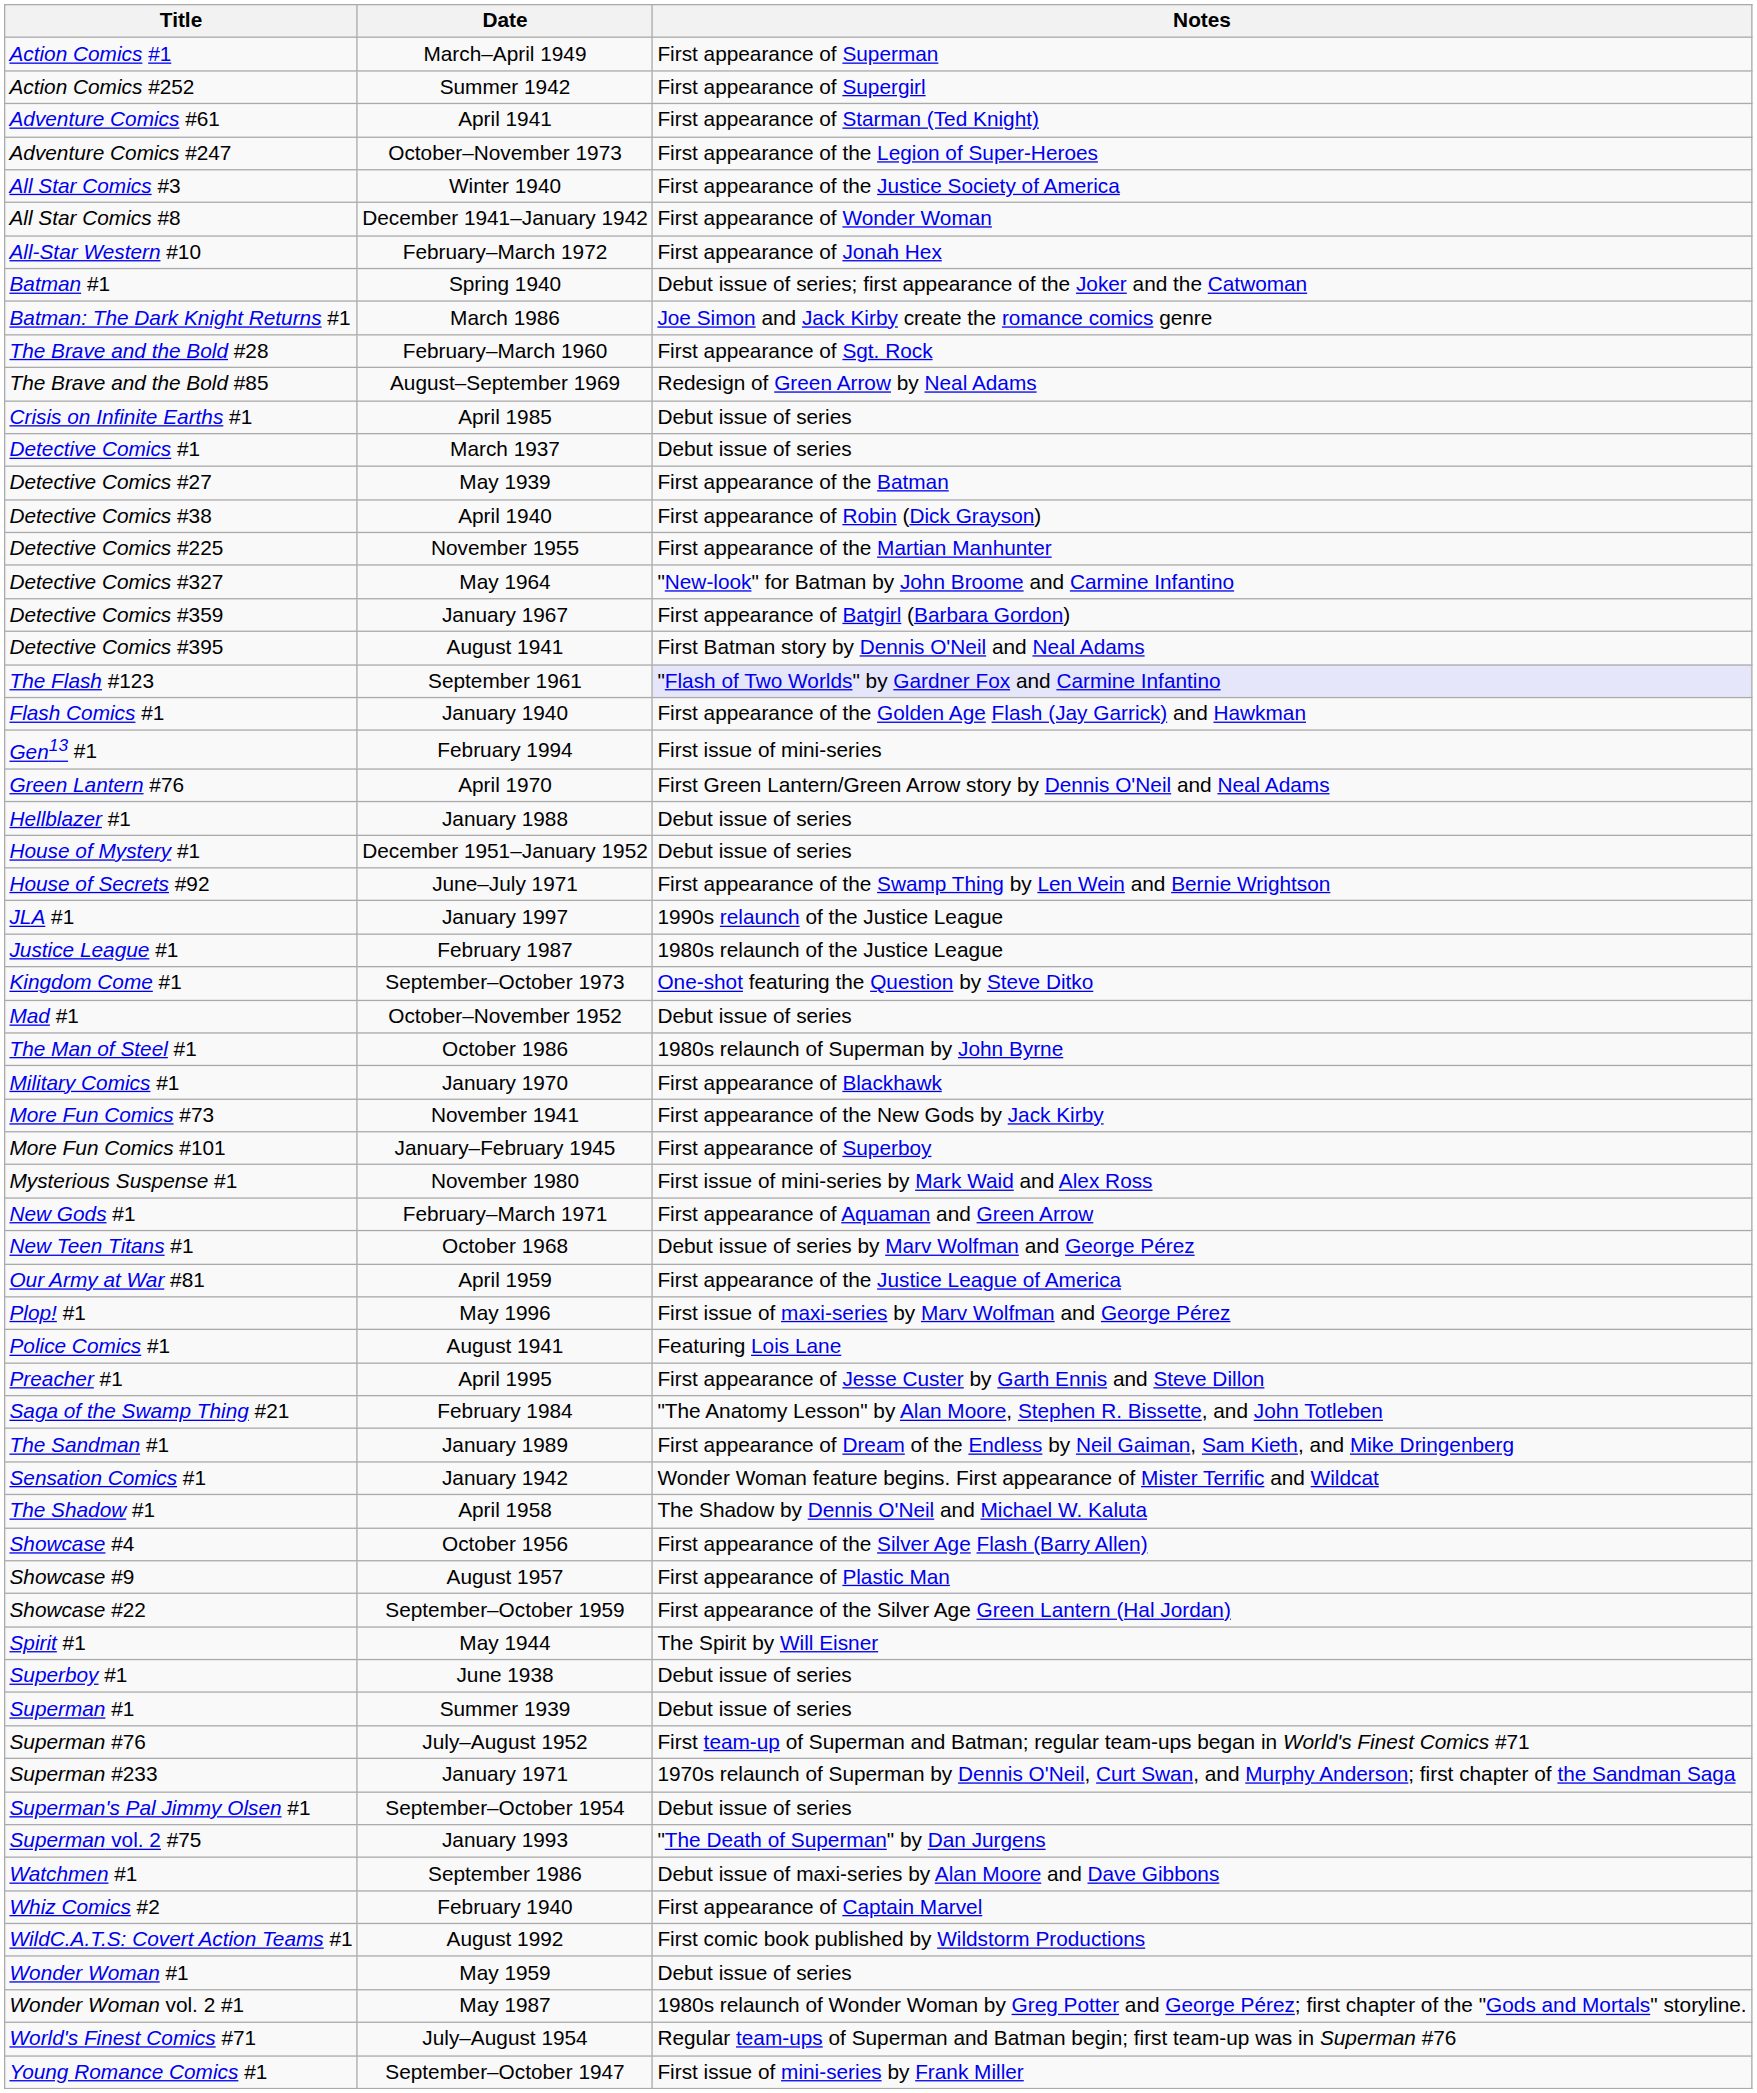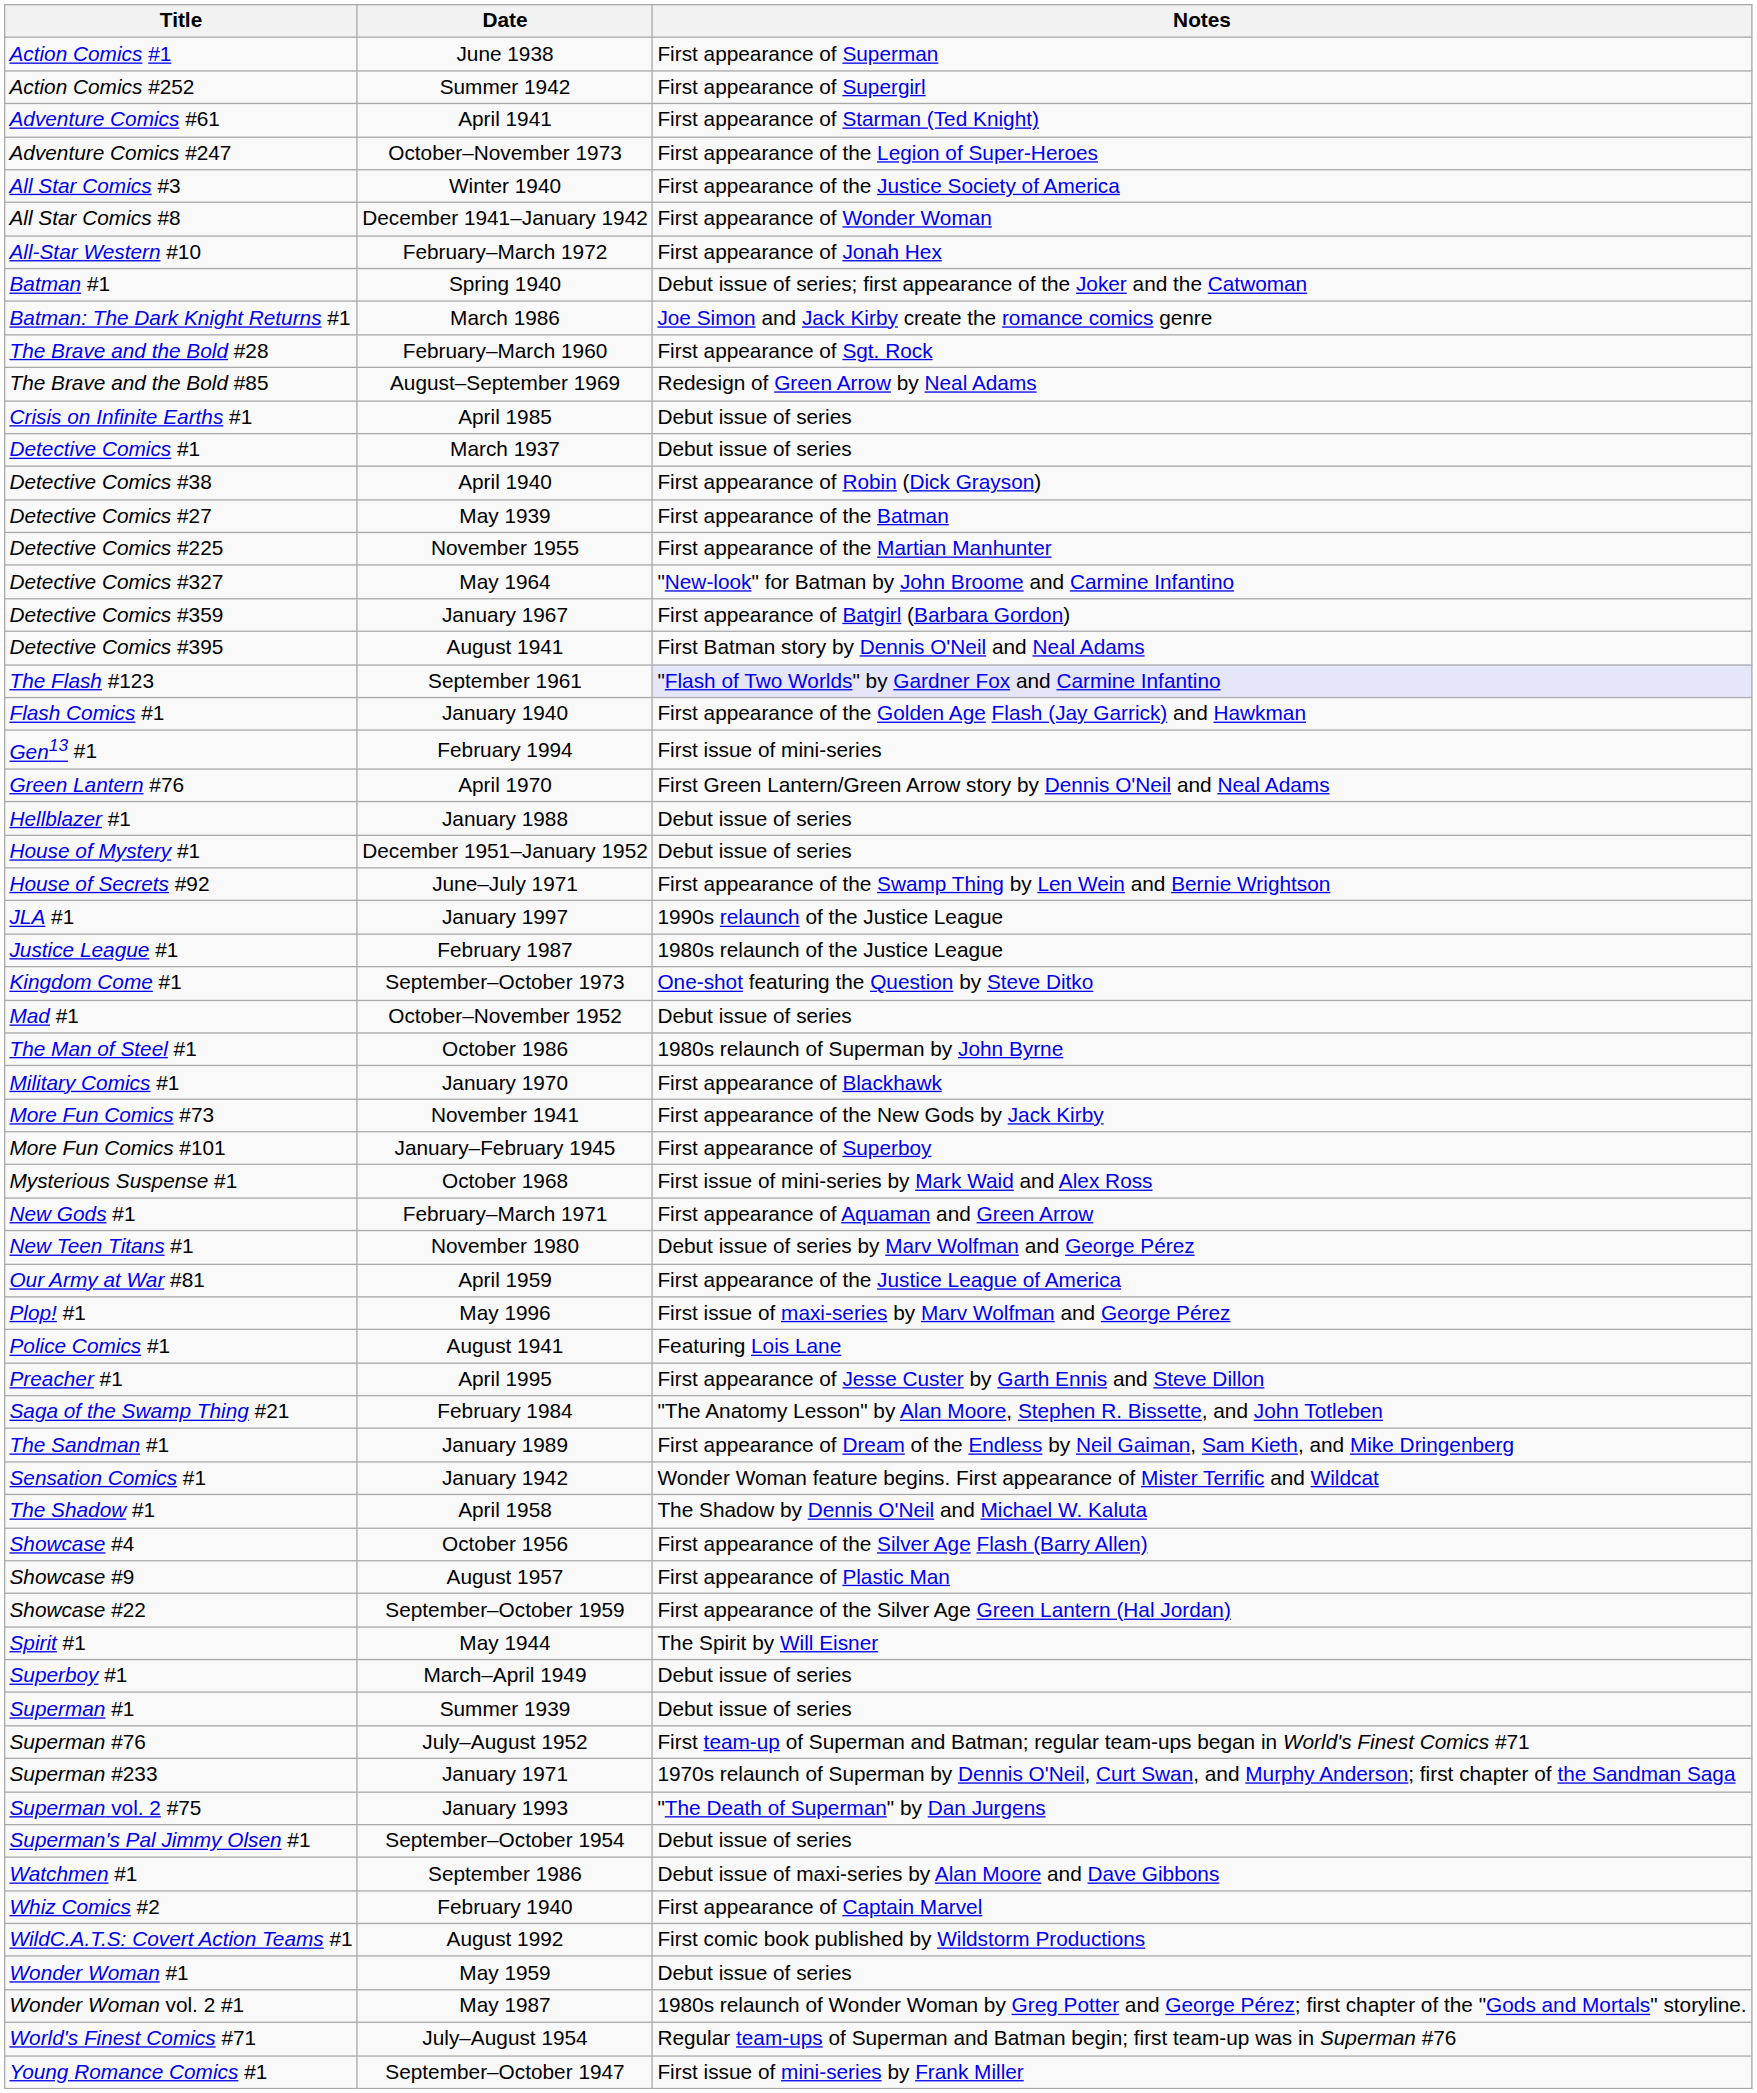Action Comics #1 | Date: March–April 1949 -> June 1938
rows swapped: Detective Comics #27 <-> Detective Comics #38
Mysterious Suspense #1 | Date: November 1980 -> October 1968
New Teen Titans #1 | Date: October 1968 -> November 1980
Superboy #1 | Date: June 1938 -> March–April 1949
rows swapped: Superman vol. 2 #75 <-> Superman's Pal Jimmy Olsen #1
